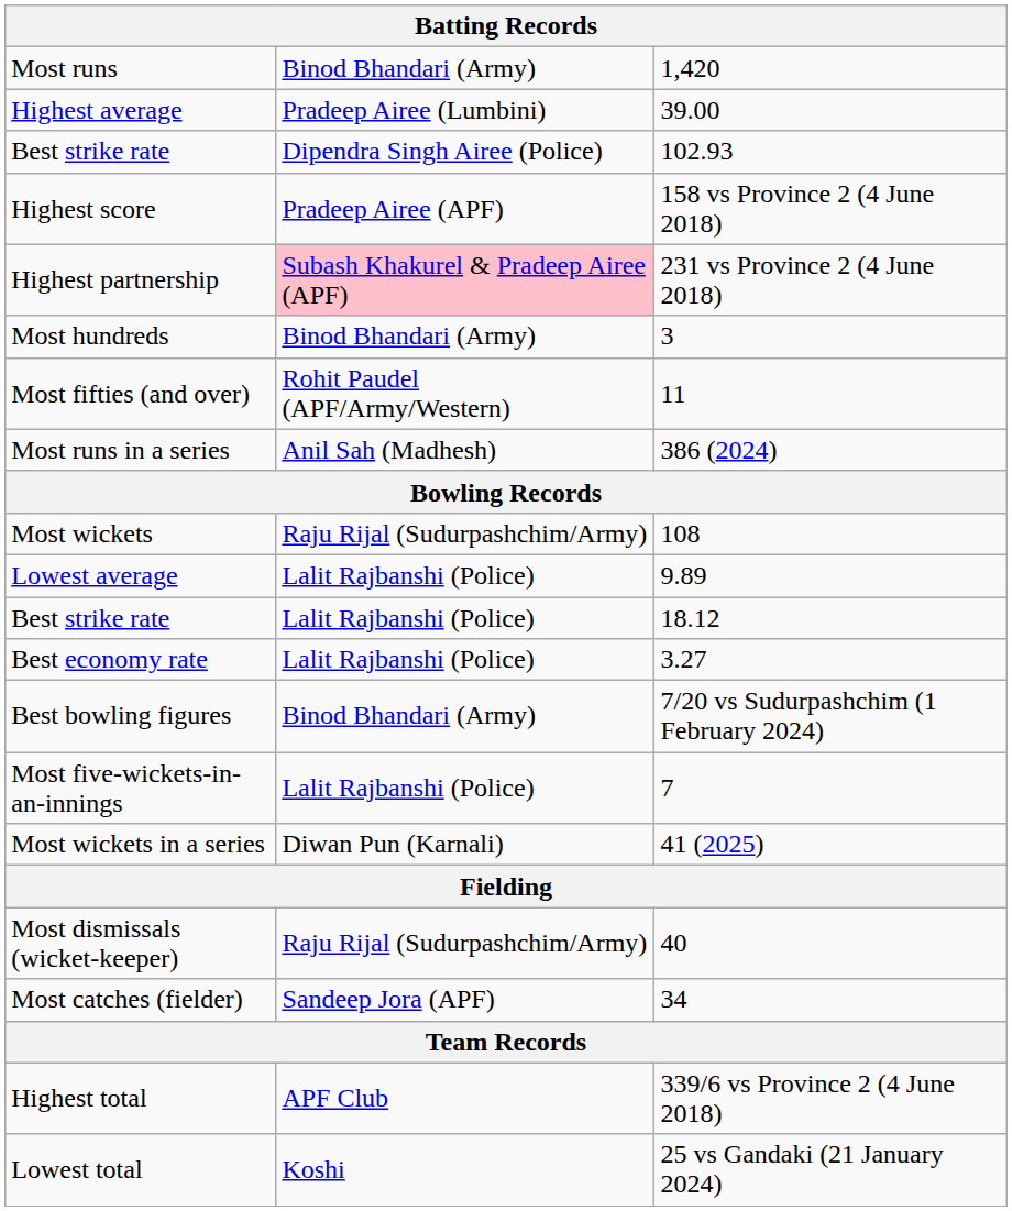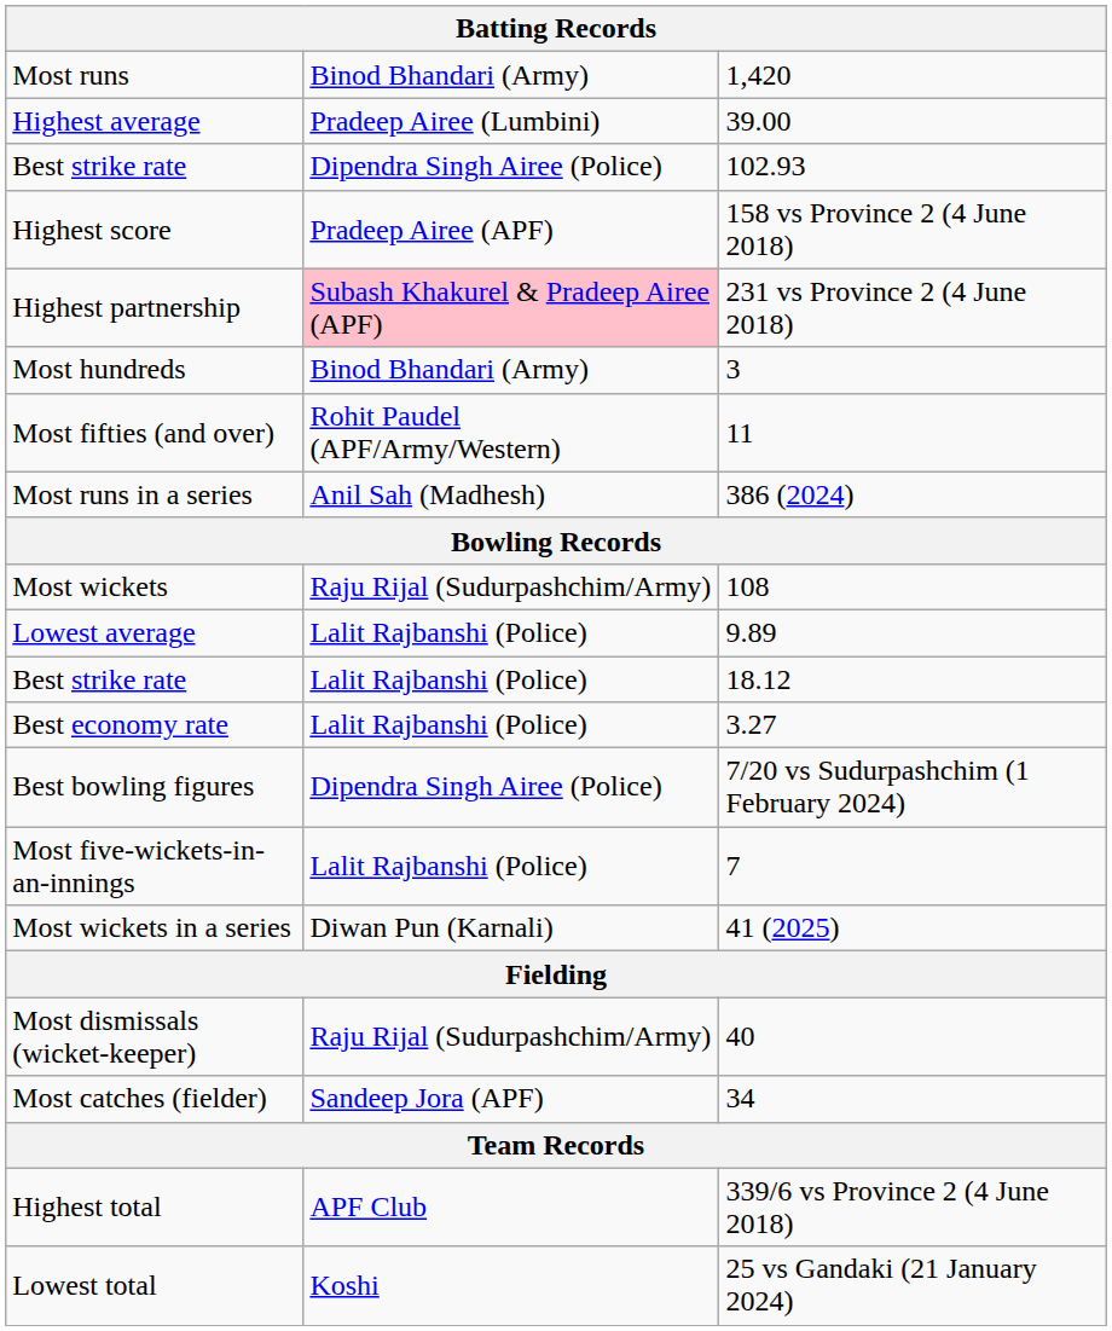Best bowling figures | column 2: Binod Bhandari (Army) -> Dipendra Singh Airee (Police)
